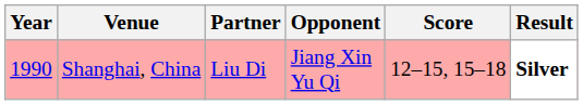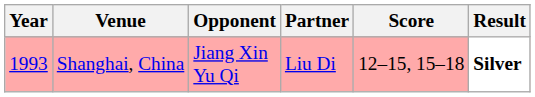columns swapped: Partner <-> Opponent
Shanghai, China | Year: 1990 -> 1993
